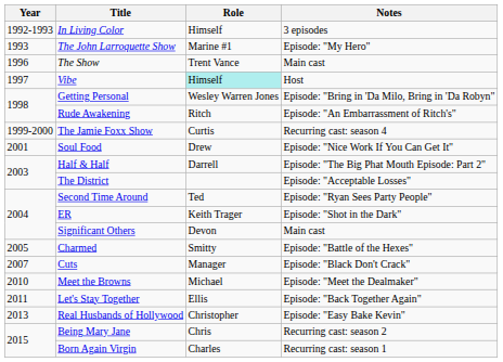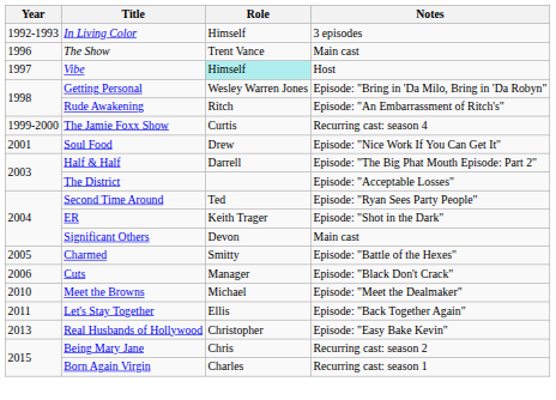- row: 1993 | The John Larroquette Show | Marine #1 | Episode: "My Hero"
Cuts | Year: 2007 -> 2006
